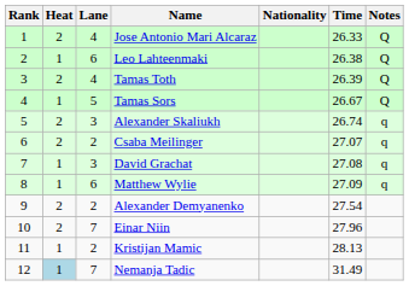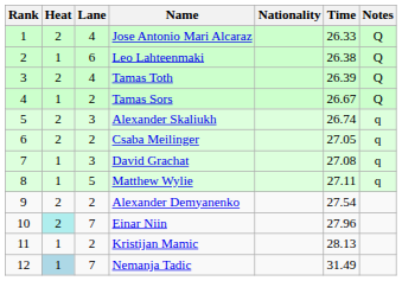Tamas Sors | Lane: 5 -> 2
Csaba Meilinger | Time: 27.07 -> 27.05
Matthew Wylie | Lane: 6 -> 5
Matthew Wylie | Time: 27.09 -> 27.11
Einar Niin | Heat: no background -> paleturquoise background
